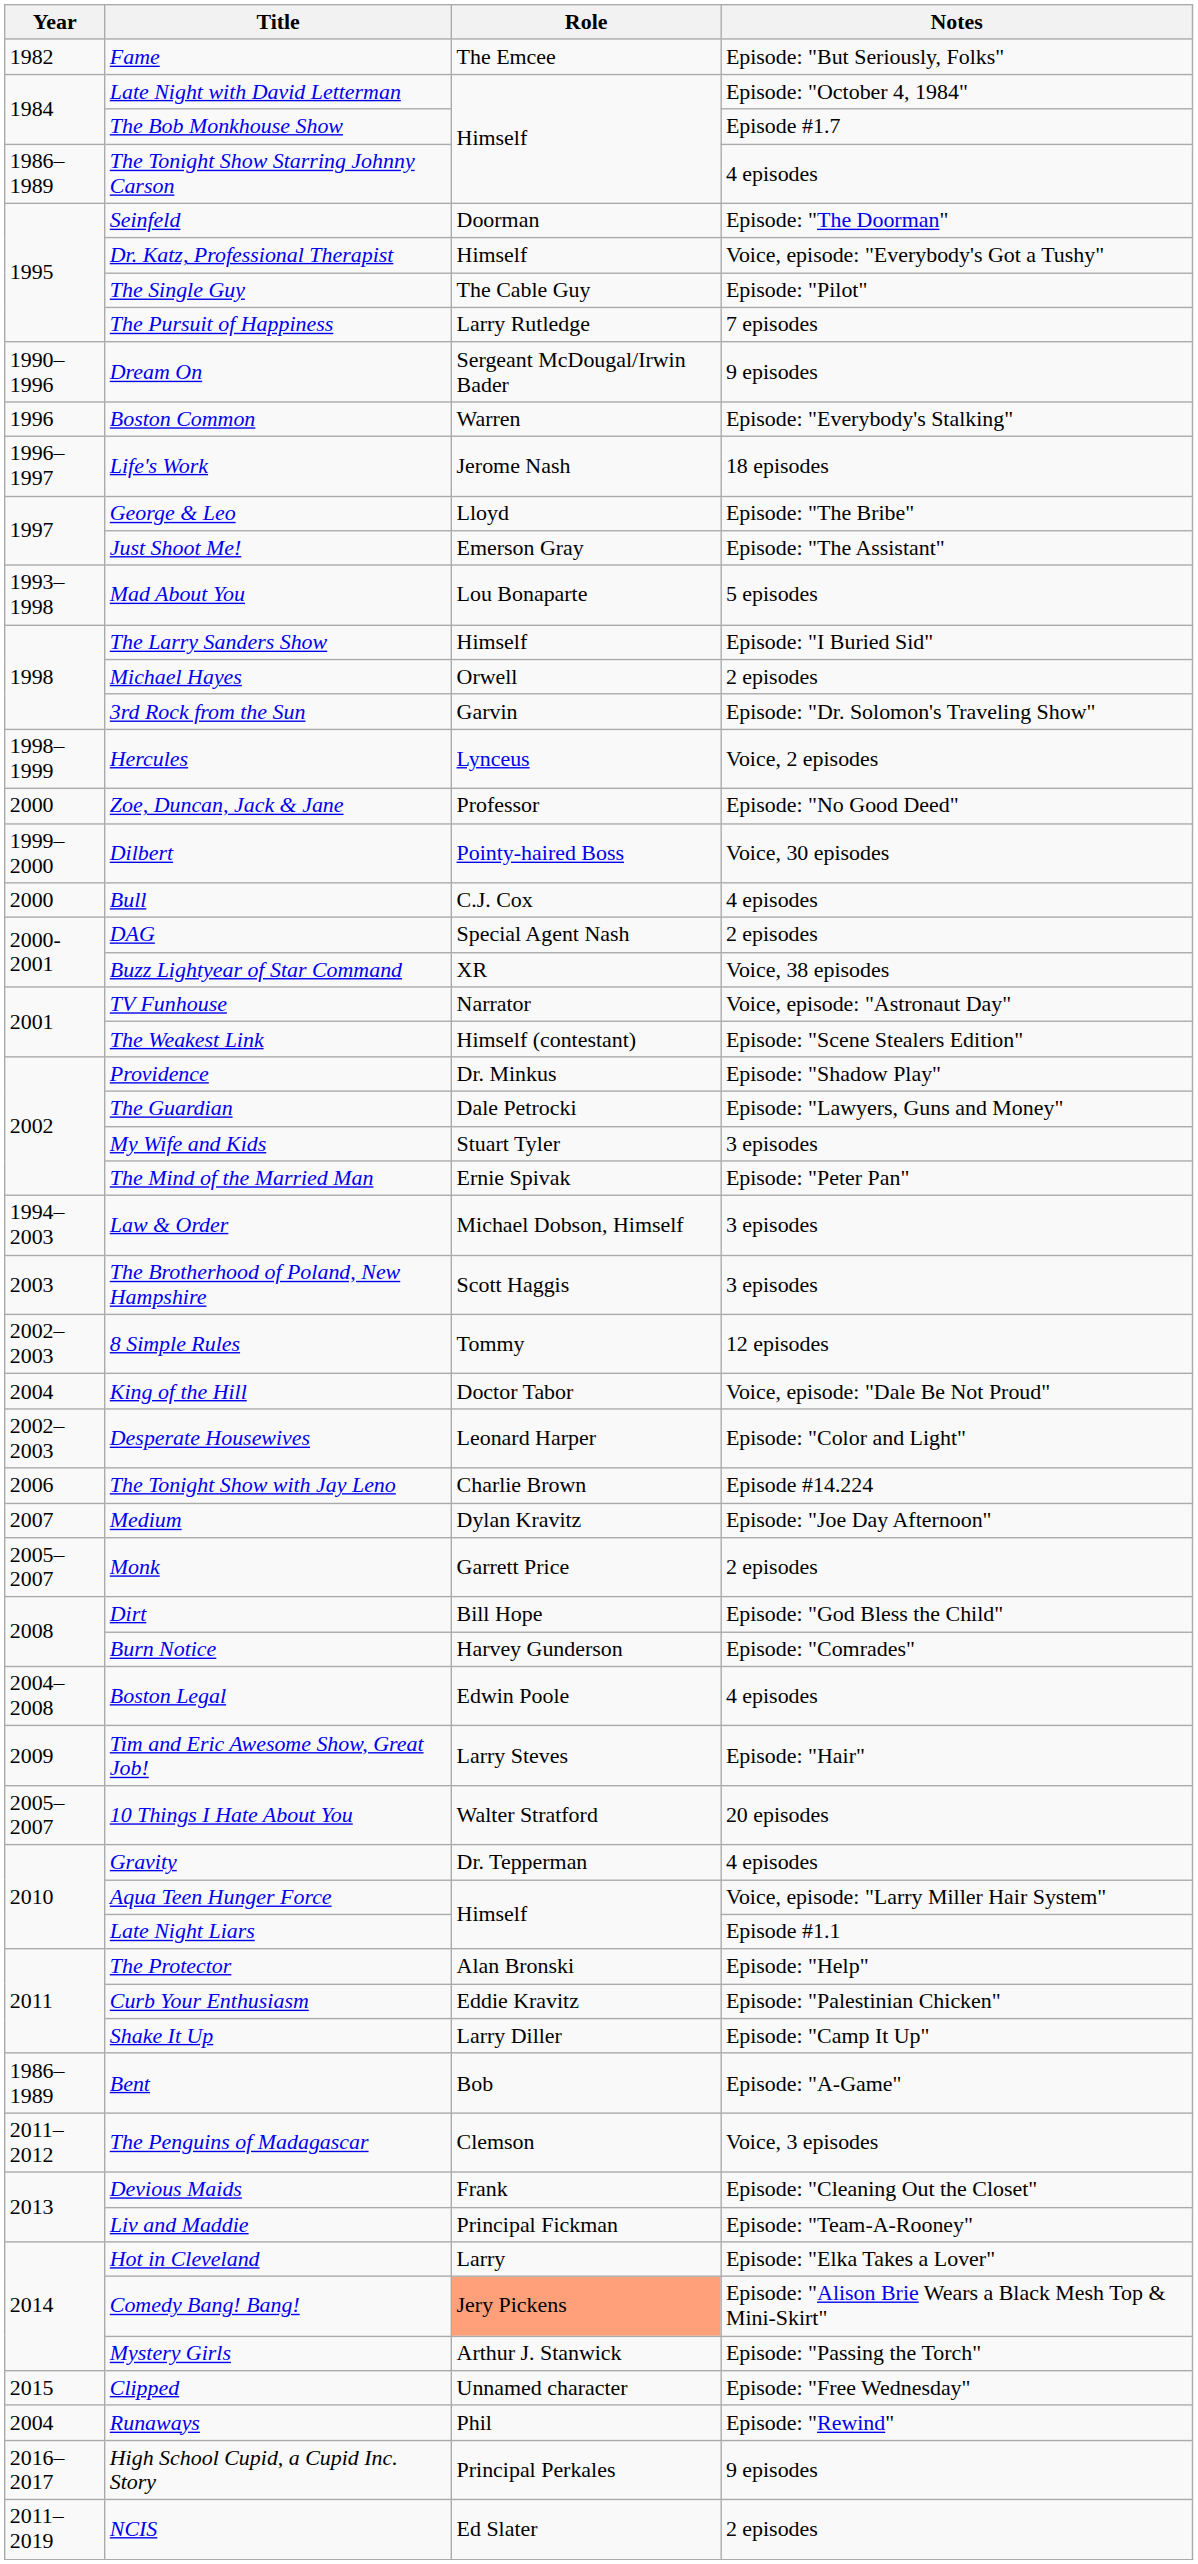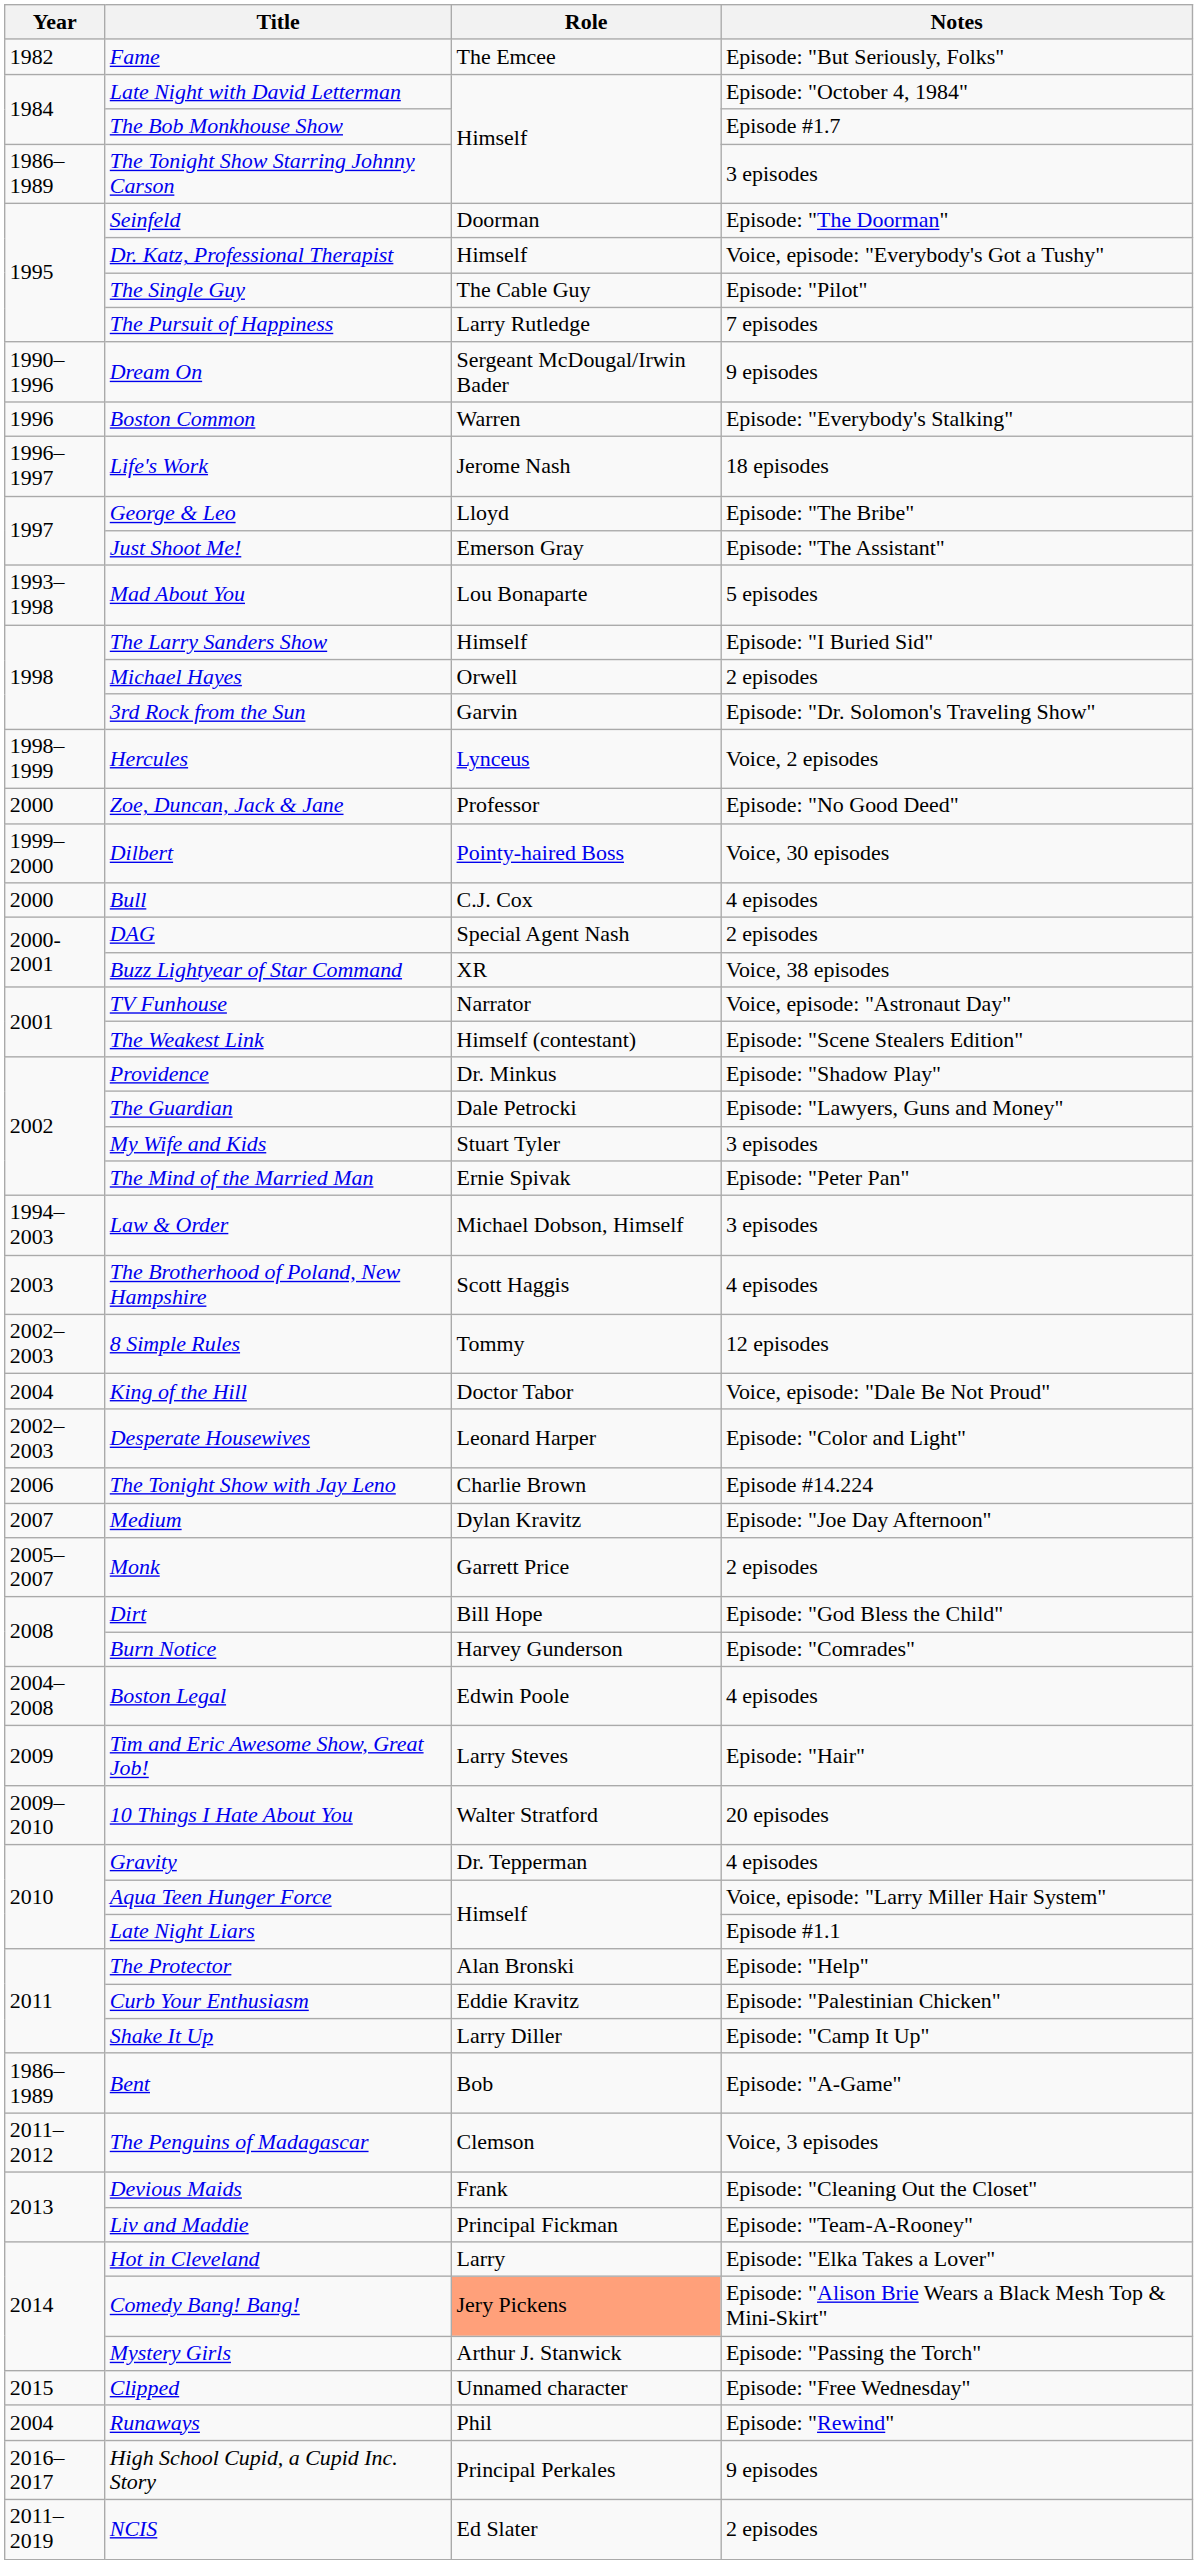The Tonight Show Starring Johnny Carson | Notes: 4 episodes -> 3 episodes
The Brotherhood of Poland, New Hampshire | Notes: 3 episodes -> 4 episodes
10 Things I Hate About You | Year: 2005–2007 -> 2009–2010
